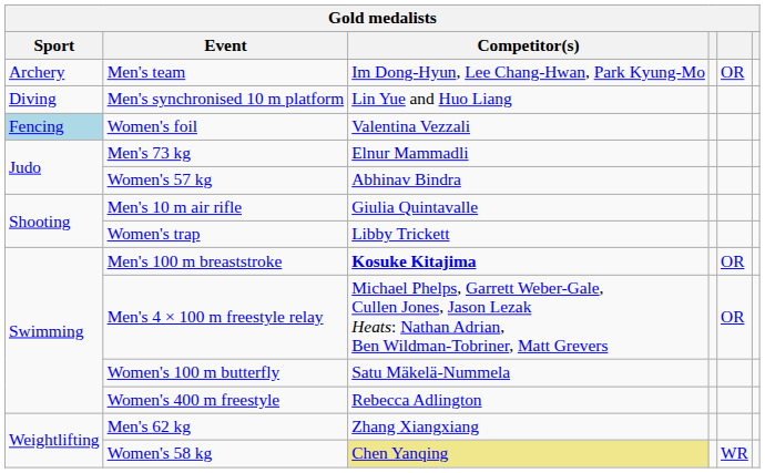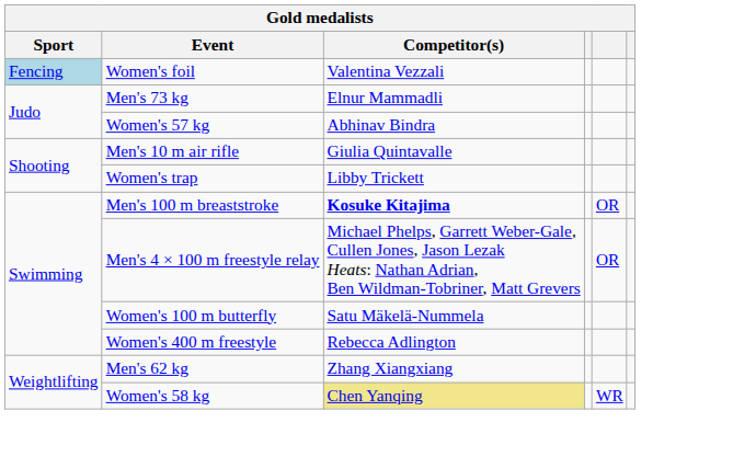- row: Archery | Men's team | Im Dong-Hyun, Lee Chang-Hwan, Park Kyung-Mo | OR
- row: Diving | Men's synchronised 10 m platform | Lin Yue and Huo Liang
